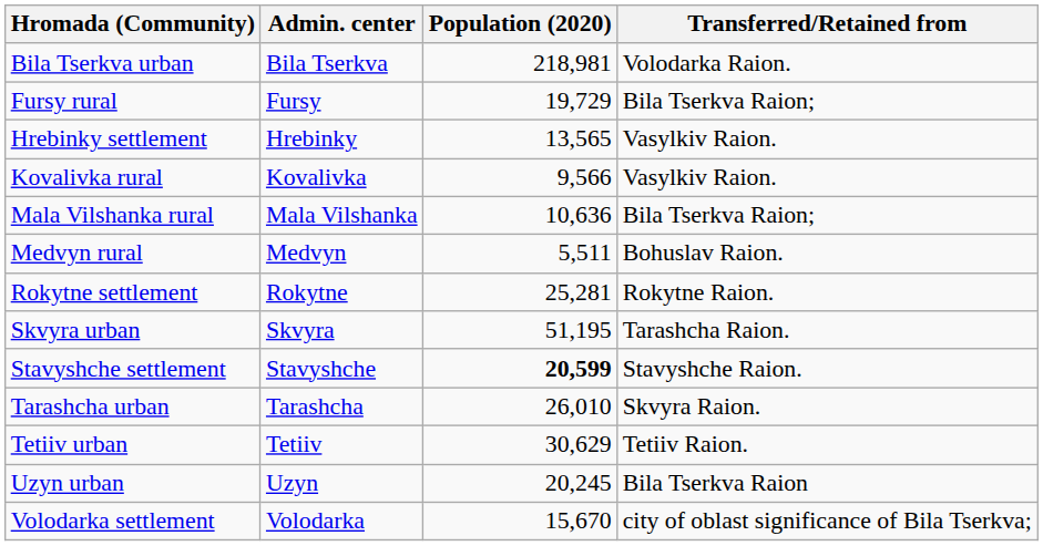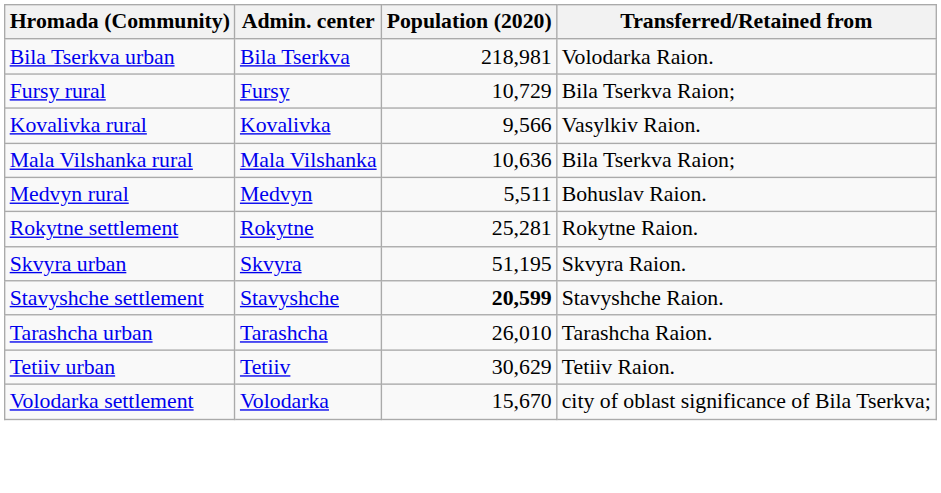Fursy rural | Population (2020): 19,729 -> 10,729
- row: Hrebinky settlement | Hrebinky | 13,565 | Vasylkiv Raion.
Skvyra urban | Transferred/Retained from: Tarashcha Raion. -> Skvyra Raion.
Tarashcha urban | Transferred/Retained from: Skvyra Raion. -> Tarashcha Raion.
- row: Uzyn urban | Uzyn | 20,245 | Bila Tserkva Raion
